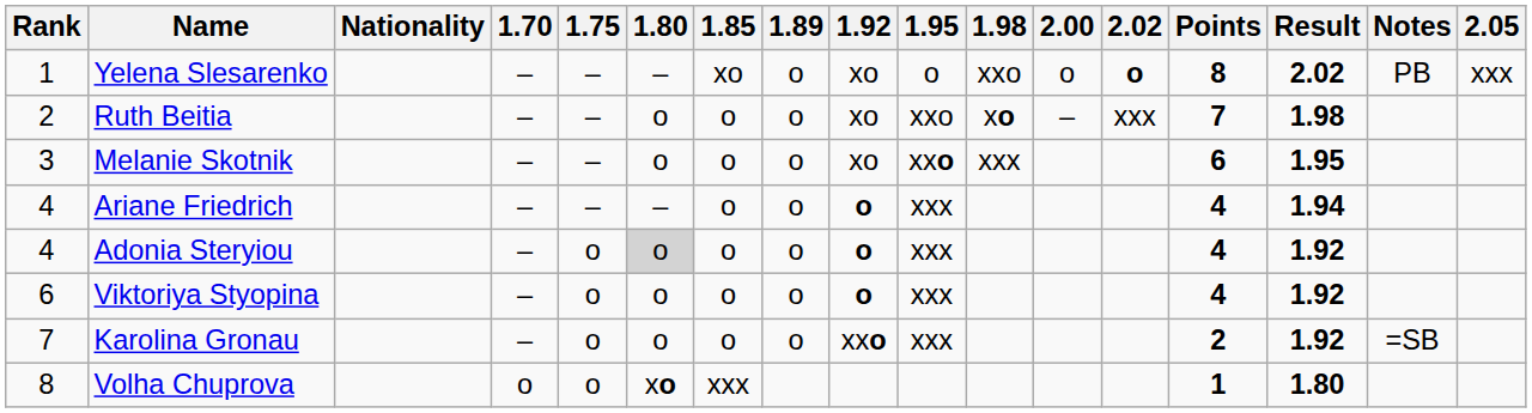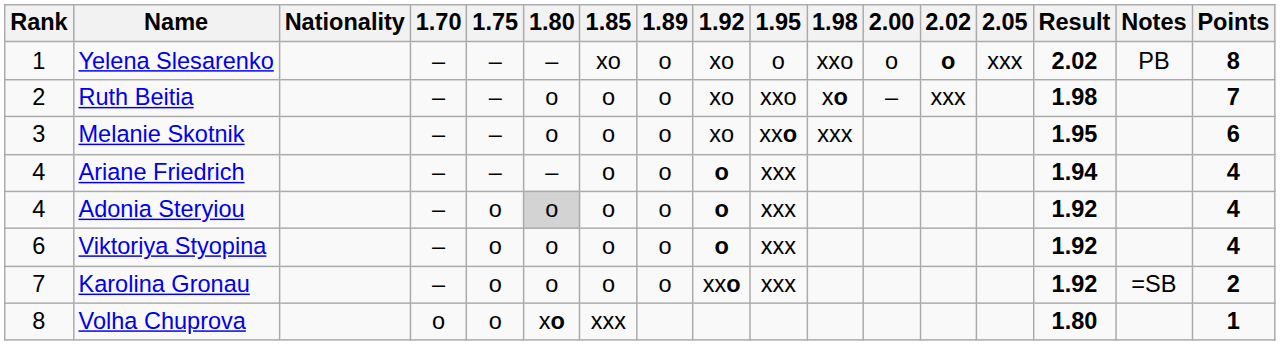columns swapped: 2.05 <-> Points
